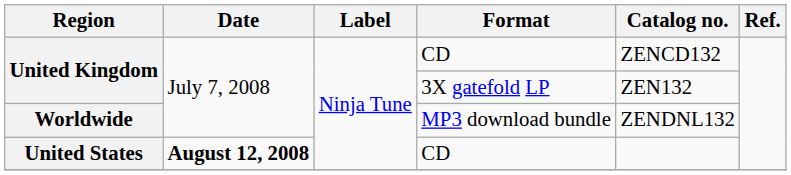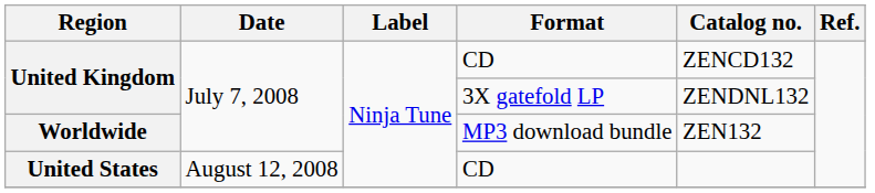United Kingdom / 3X gatefold LP | Catalog no.: ZEN132 -> ZENDNL132
Worldwide | Catalog no.: ZENDNL132 -> ZEN132
United States | Date: bold -> normal
